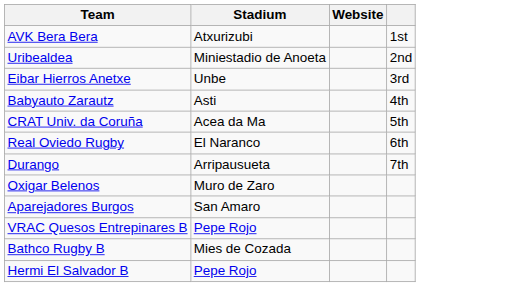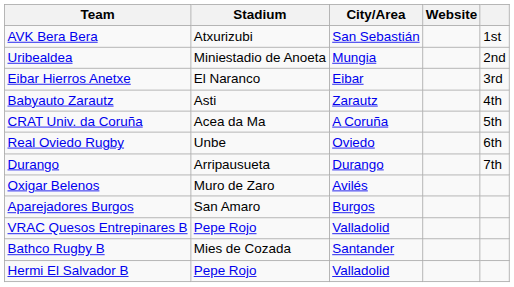+ column: City/Area | San Sebastián | Mungia | Eibar | Zarautz | A Coruña | Oviedo | Durango | Avilés | Burgos | Valladolid | Santander | Valladolid
Eibar Hierros Anetxe | Stadium: Unbe -> El Naranco
Real Oviedo Rugby | Stadium: El Naranco -> Unbe
